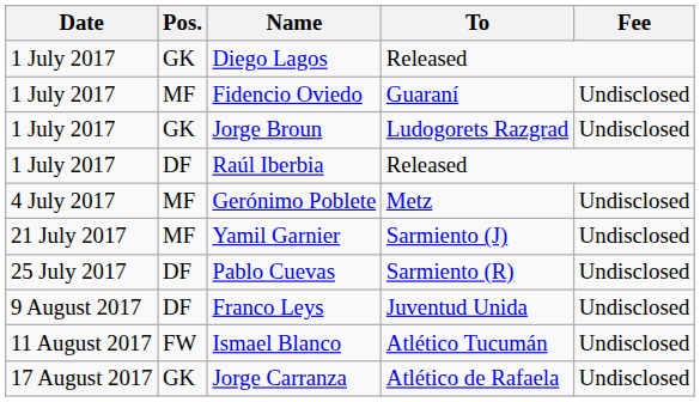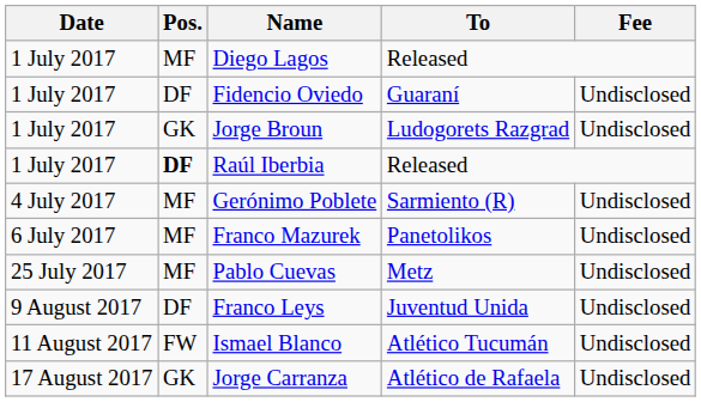Diego Lagos | Pos.: GK -> MF
Fidencio Oviedo | Pos.: MF -> DF
Raúl Iberbia | Pos.: normal -> bold
Gerónimo Poblete | To: Metz -> Sarmiento (R)
+ row: 6 July 2017 | MF | Franco Mazurek | Panetolikos | Undisclosed
- row: 21 July 2017 | MF | Yamil Garnier | Sarmiento (J) | Undisclosed
Pablo Cuevas | Pos.: DF -> MF
Pablo Cuevas | To: Sarmiento (R) -> Metz
